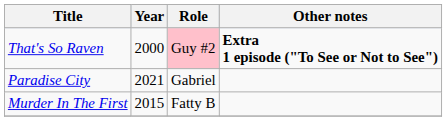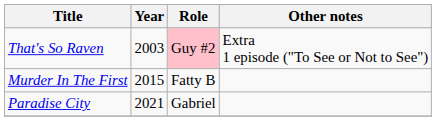That's So Raven | Year: 2000 -> 2003
That's So Raven | Other notes: bold -> normal
rows swapped: Murder In The First <-> Paradise City
